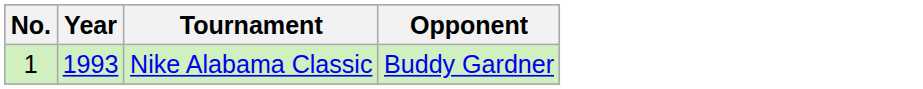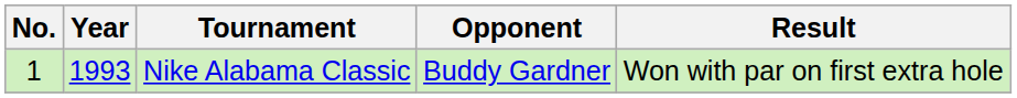+ column: Result | Won with par on first extra hole
